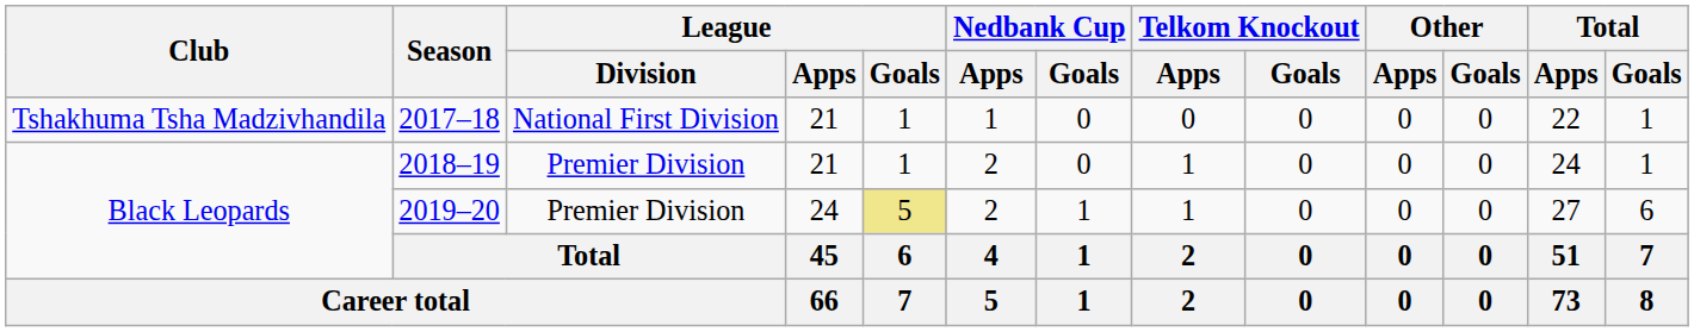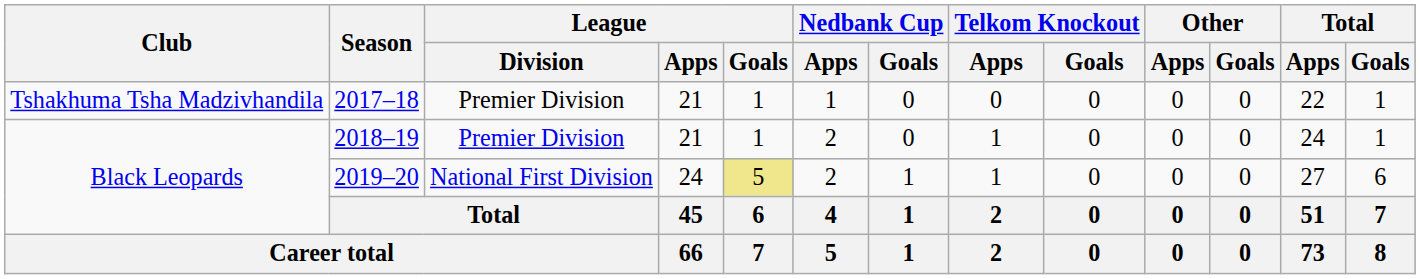2017–18 | League / Division: National First Division -> Premier Division
2019–20 | League / Division: Premier Division -> National First Division
